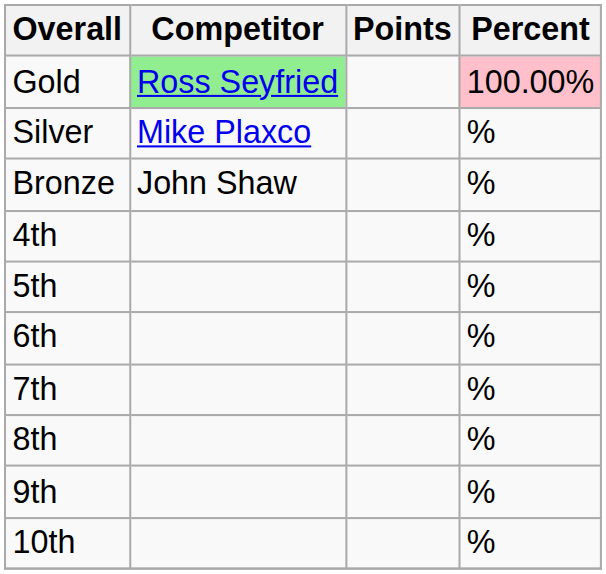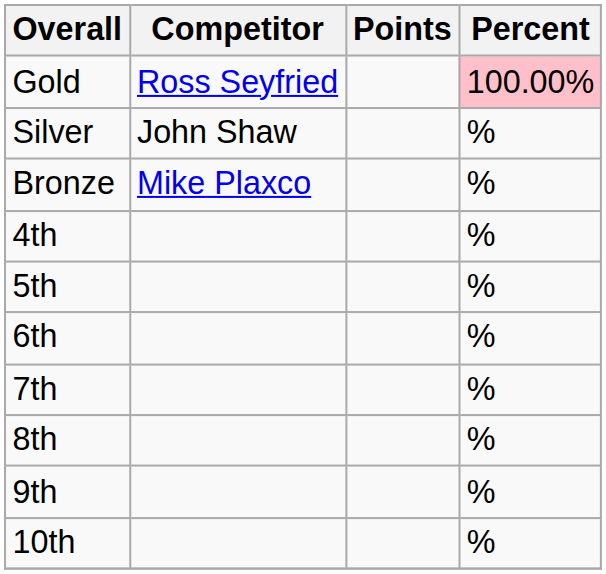Gold | Competitor: lightgreen background -> no background
Silver | Competitor: Mike Plaxco -> John Shaw
Bronze | Competitor: John Shaw -> Mike Plaxco
